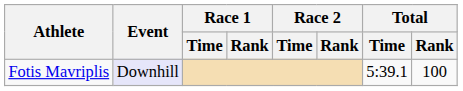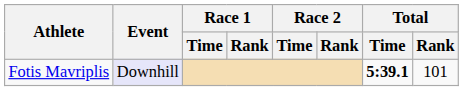Fotis Mavriplis | Total / Time: normal -> bold
Fotis Mavriplis | Total / Rank: 100 -> 101
